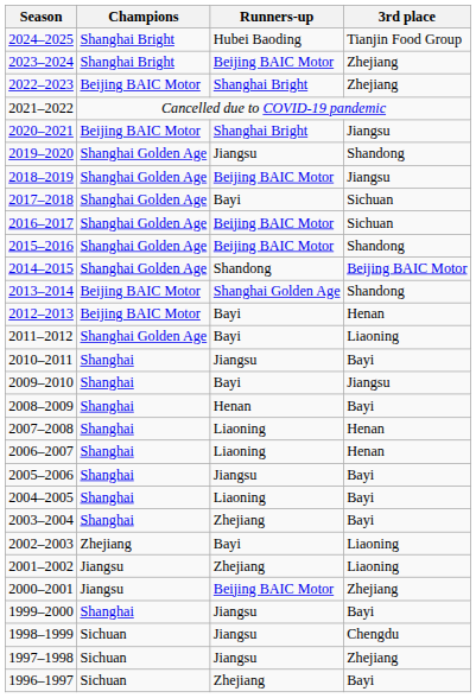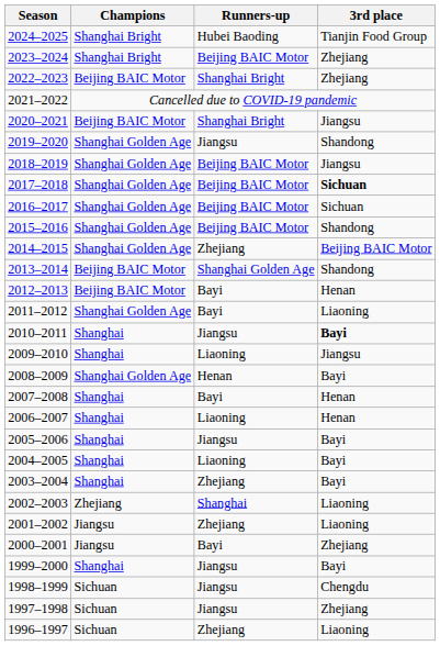2017–2018 | Runners-up: Bayi -> Beijing BAIC Motor
2017–2018 | 3rd place: normal -> bold
2014–2015 | Runners-up: Shandong -> Zhejiang
2010–2011 | 3rd place: normal -> bold
2009–2010 | Runners-up: Bayi -> Liaoning
2008–2009 | Champions: Shanghai -> Shanghai Golden Age
2007–2008 | Runners-up: Liaoning -> Bayi
2002–2003 | Runners-up: Bayi -> Shanghai
2000–2001 | Runners-up: Beijing BAIC Motor -> Bayi
1996–1997 | 3rd place: Bayi -> Liaoning
